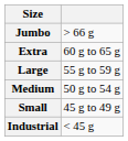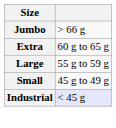- row: Medium | 50 g to 54 g
Industrial | column 2: no background -> lavender background
